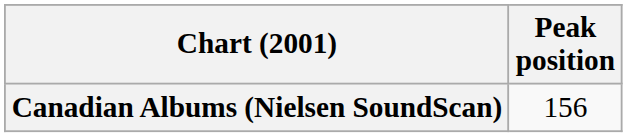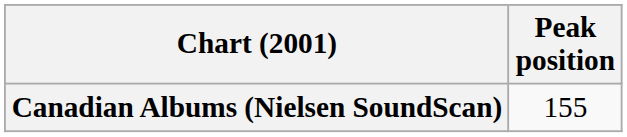Canadian Albums (Nielsen SoundScan) | Peak position: 156 -> 155
